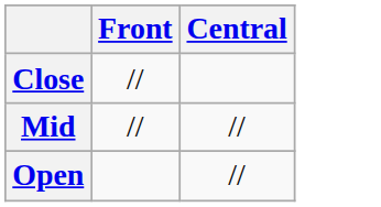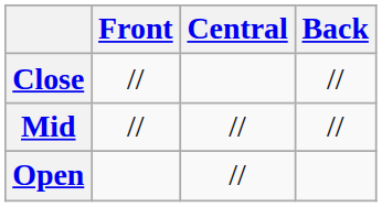+ column: Back | // | //
